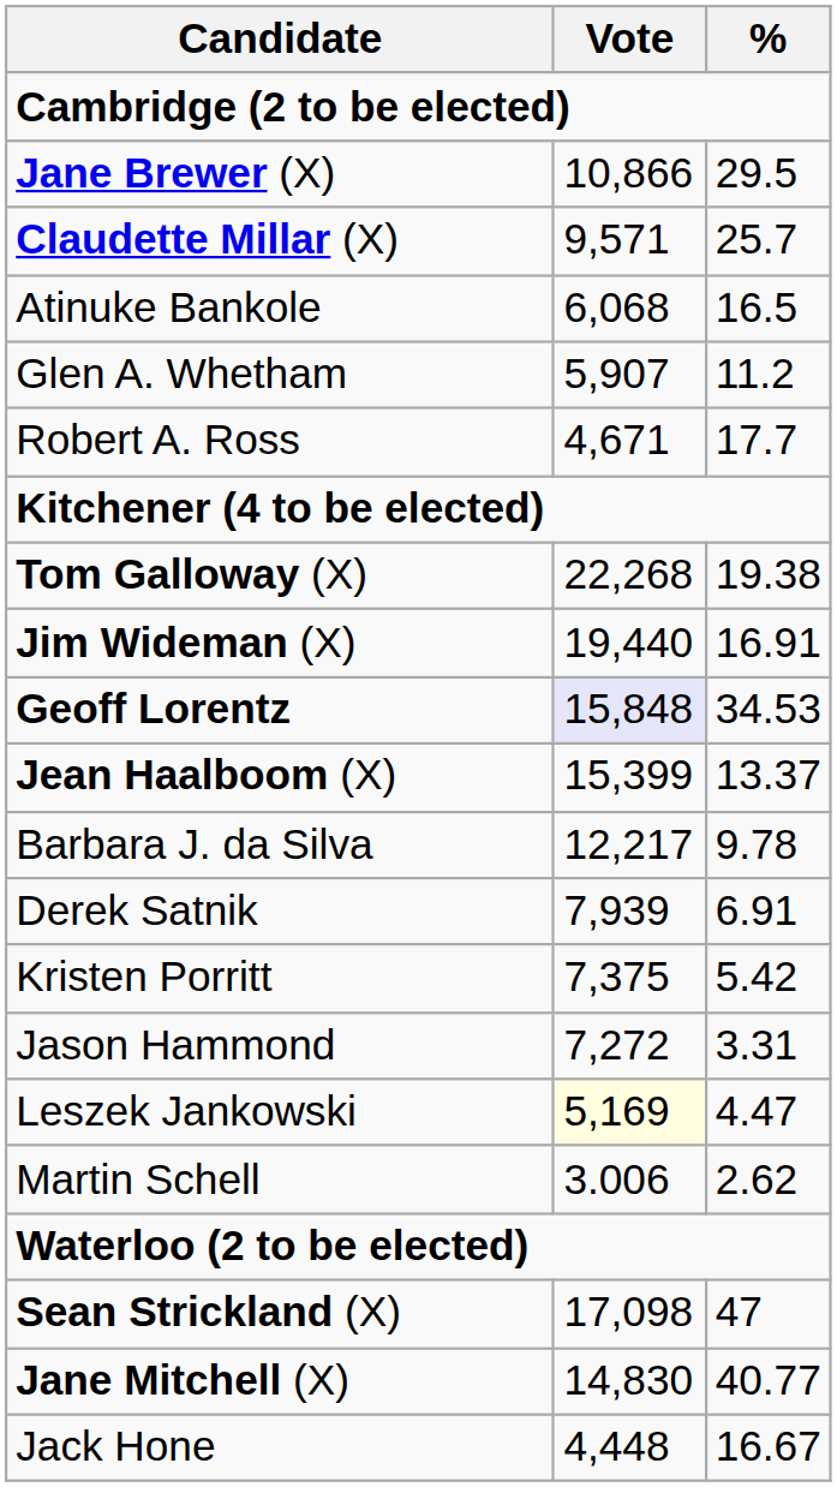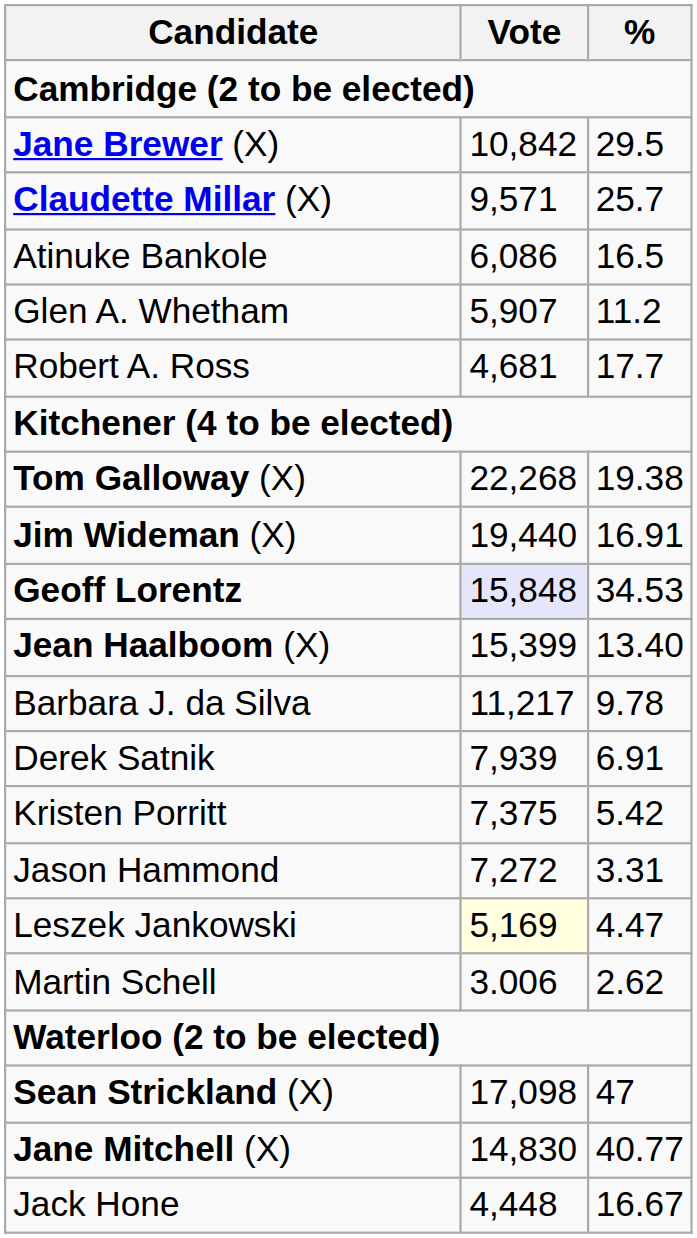Jane Brewer (X) | Vote: 10,866 -> 10,842
Atinuke Bankole | Vote: 6,068 -> 6,086
Robert A. Ross | Vote: 4,671 -> 4,681
Jean Haalboom (X) | %: 13.37 -> 13.40
Barbara J. da Silva | Vote: 12,217 -> 11,217
